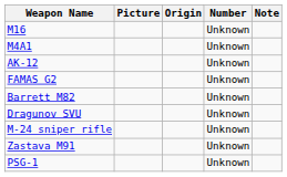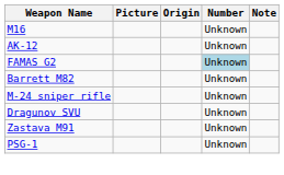- row: M4A1 | Unknown
FAMAS G2 | Number: no background -> lightblue background
rows swapped: M-24 sniper rifle <-> Dragunov SVU
